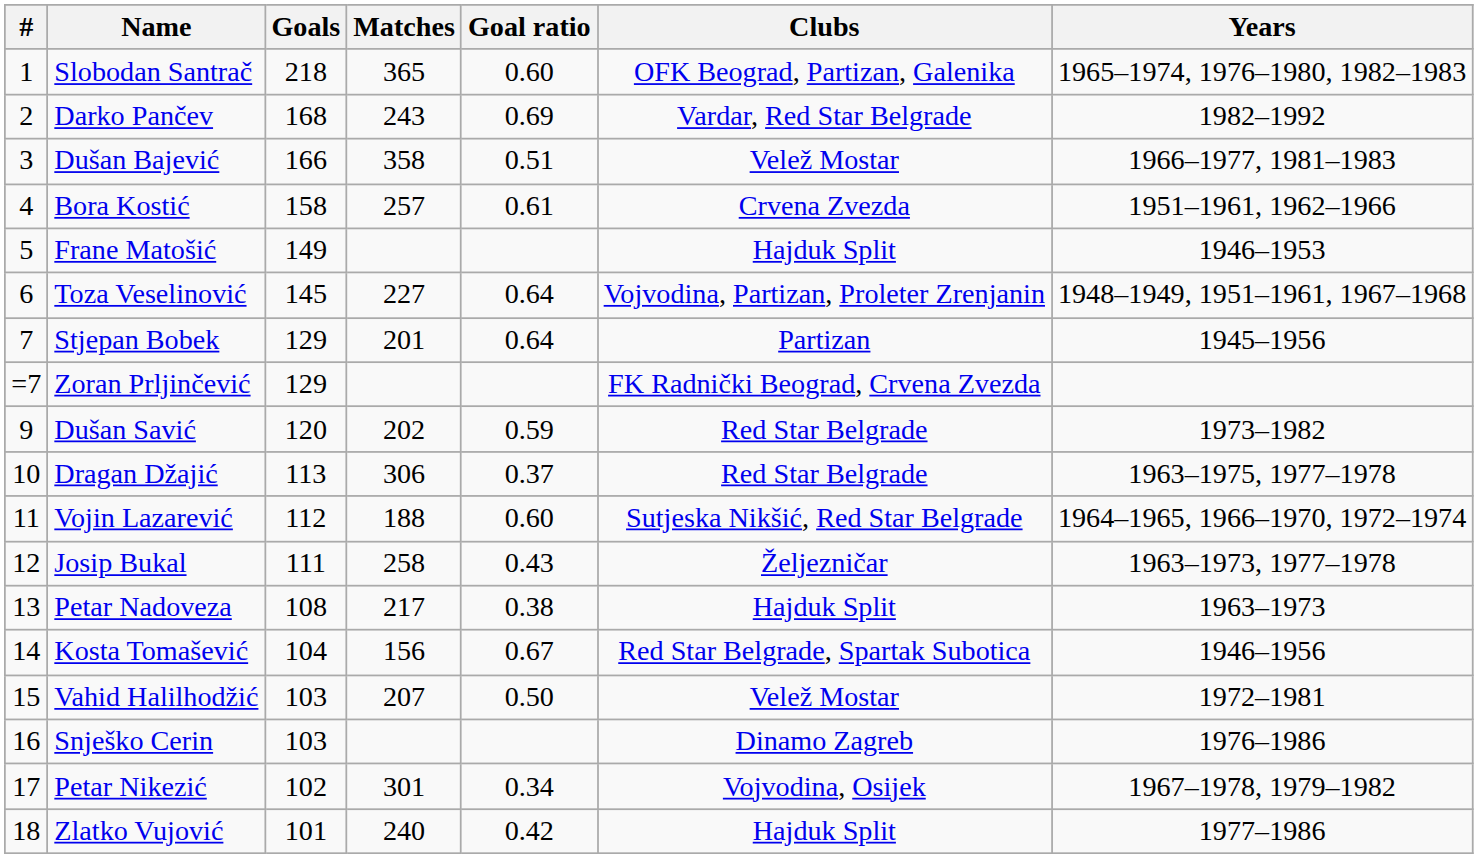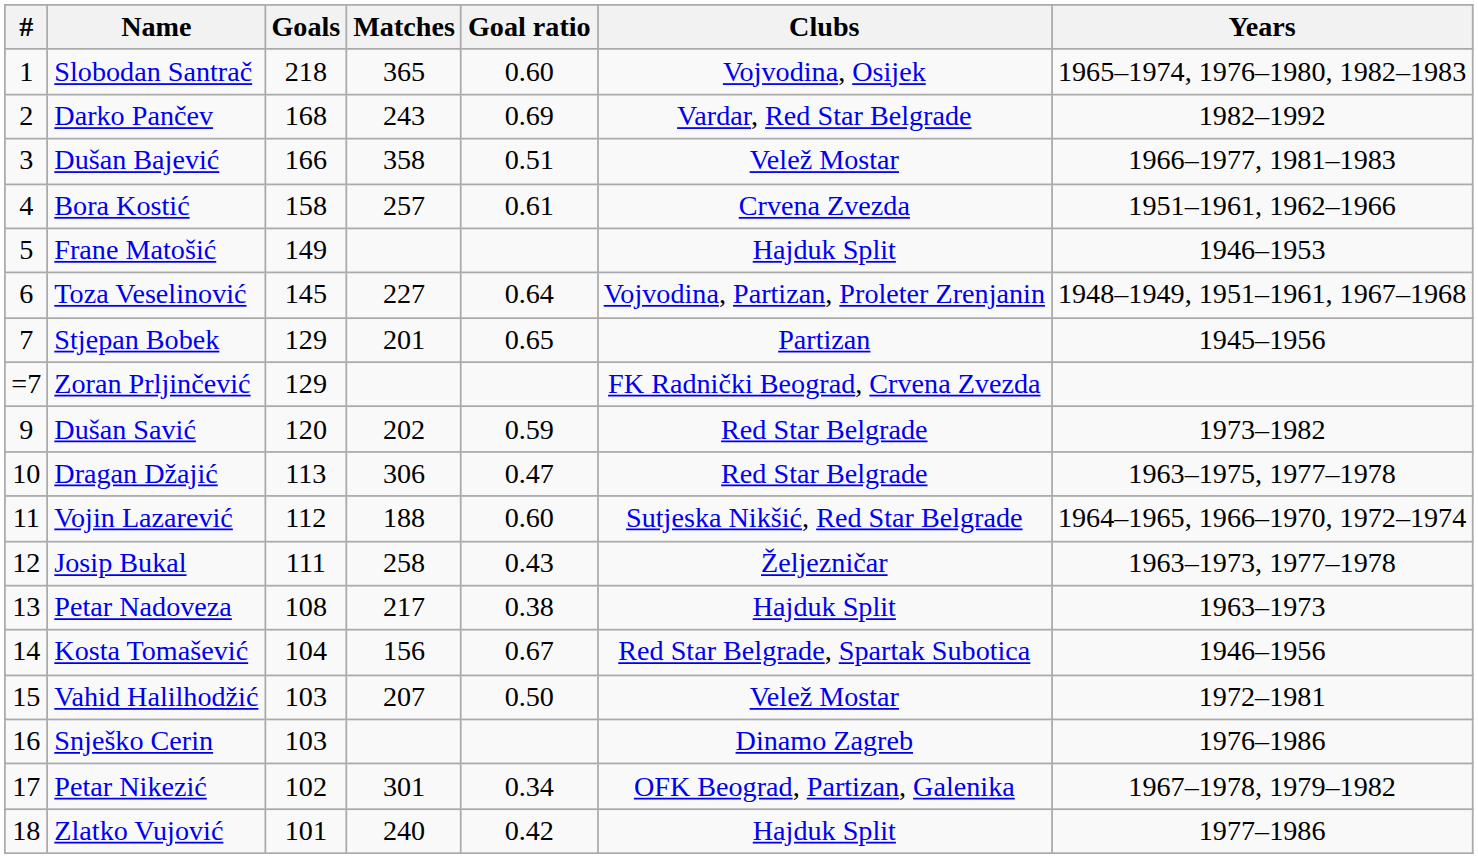Slobodan Santrač | Clubs: OFK Beograd, Partizan, Galenika -> Vojvodina, Osijek
Stjepan Bobek | Goal ratio: 0.64 -> 0.65
Dragan Džajić | Goal ratio: 0.37 -> 0.47
Petar Nikezić | Clubs: Vojvodina, Osijek -> OFK Beograd, Partizan, Galenika
